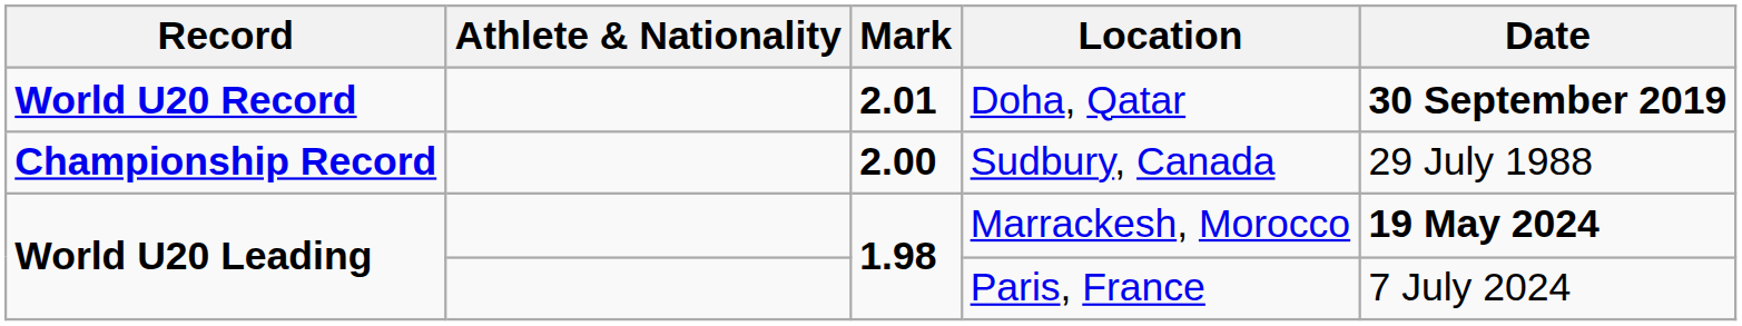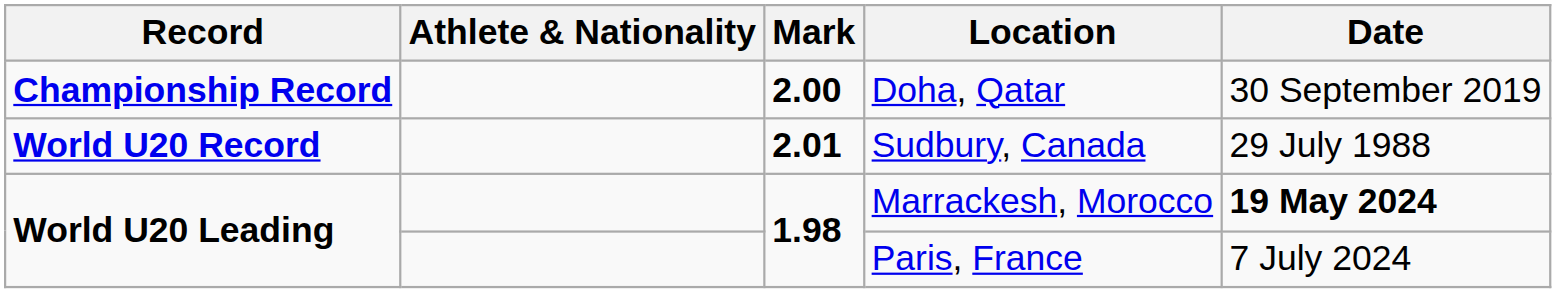Doha, Qatar | Record: World U20 Record -> Championship Record
Doha, Qatar | Mark: 2.01 -> 2.00
Doha, Qatar | Date: bold -> normal
Sudbury, Canada | Record: Championship Record -> World U20 Record
Sudbury, Canada | Mark: 2.00 -> 2.01
